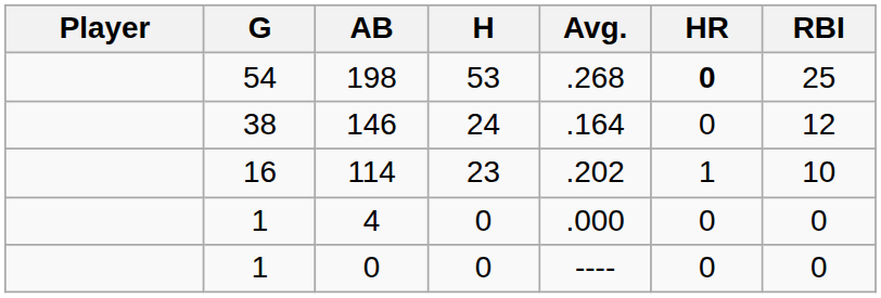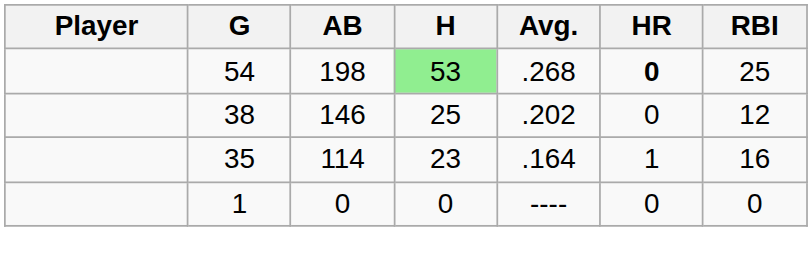198 | H: no background -> lightgreen background
146 | H: 24 -> 25
146 | Avg.: .164 -> .202
114 | G: 16 -> 35
114 | Avg.: .202 -> .164
114 | RBI: 10 -> 16
- row: 1 | 4 | 0 | .000 | 0 | 0
